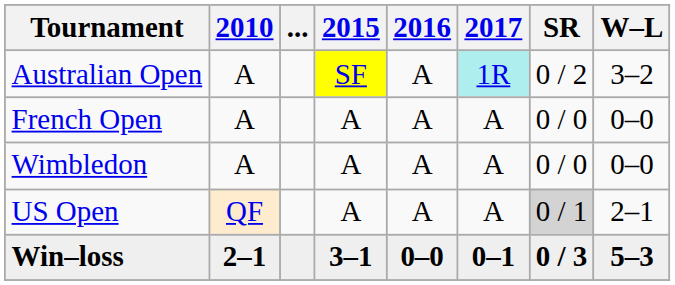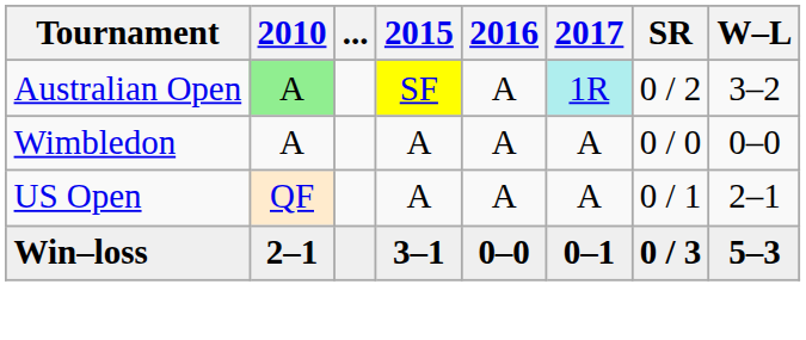Australian Open | 2010: no background -> lightgreen background
- row: French Open | A | A | A | A | 0 / 0 | 0–0
US Open | SR: lightgrey background -> no background
